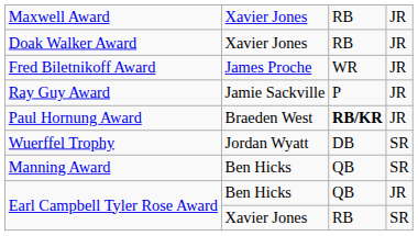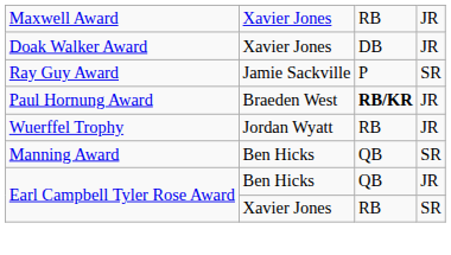Doak Walker Award | column 3: RB -> DB
- row: Fred Biletnikoff Award | James Proche | WR | JR
Ray Guy Award | column 4: JR -> SR
Wuerffel Trophy | column 3: DB -> RB
Wuerffel Trophy | column 4: SR -> JR
